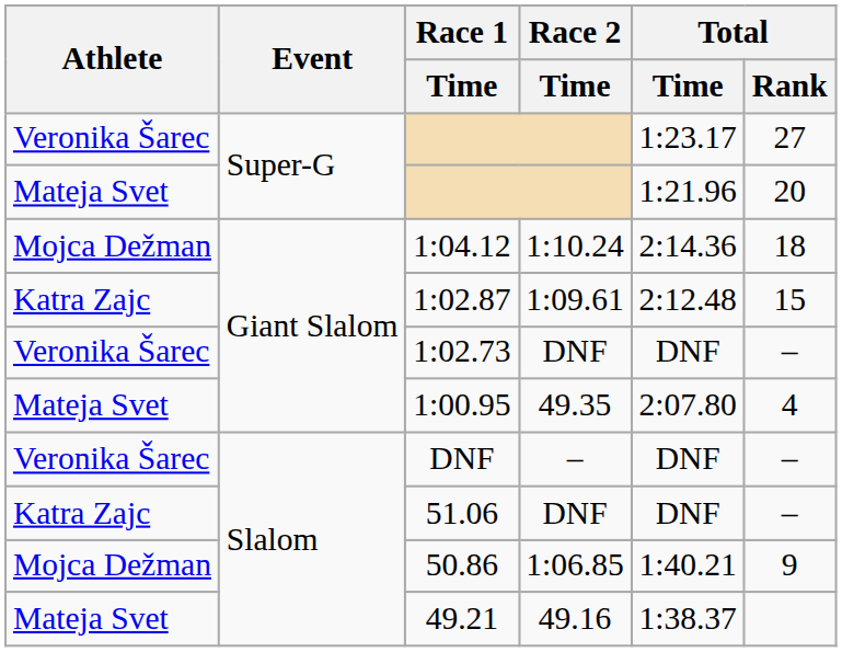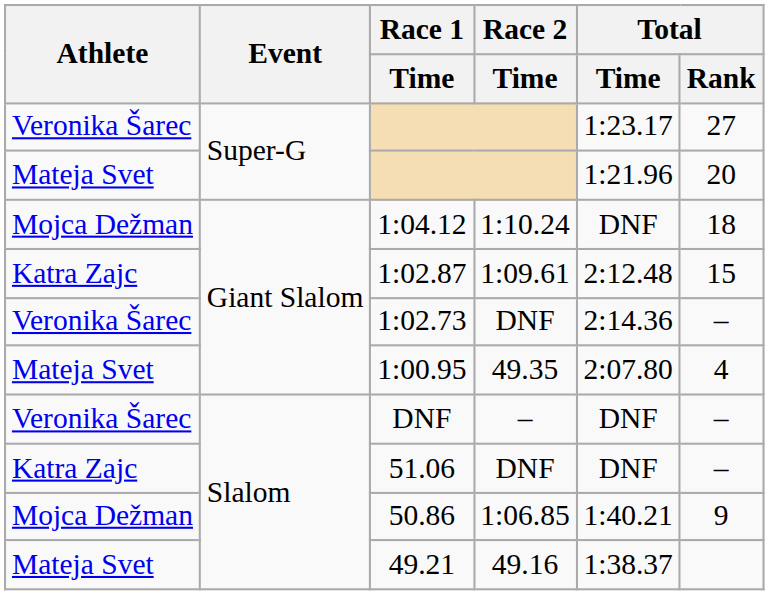1:04.12 | Total / Time: 2:14.36 -> DNF
1:02.73 | Total / Time: DNF -> 2:14.36
